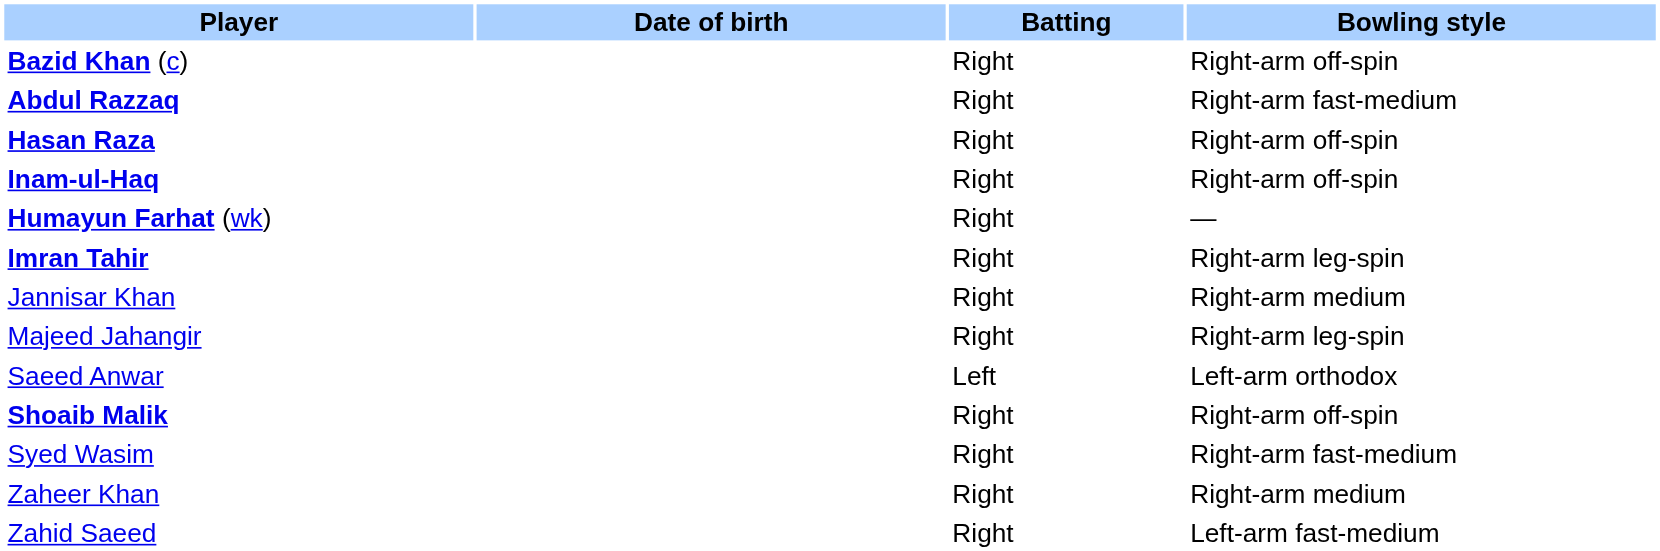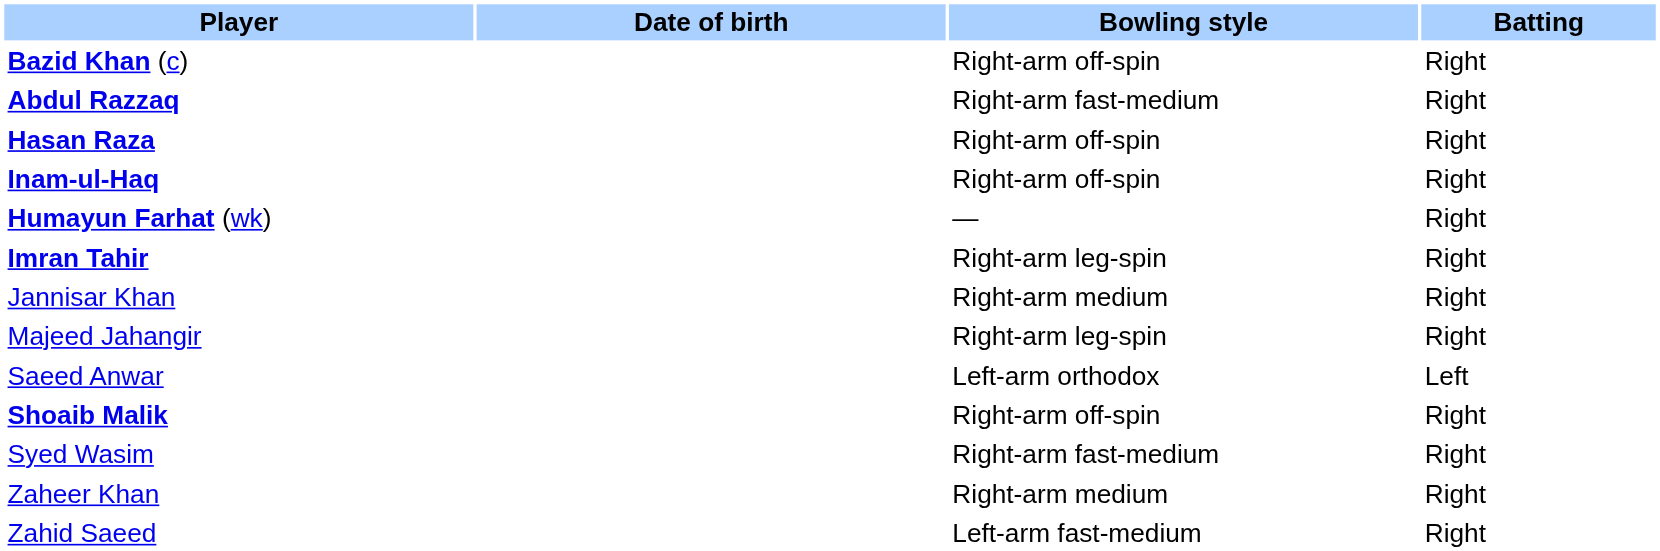columns swapped: Batting <-> Bowling style
